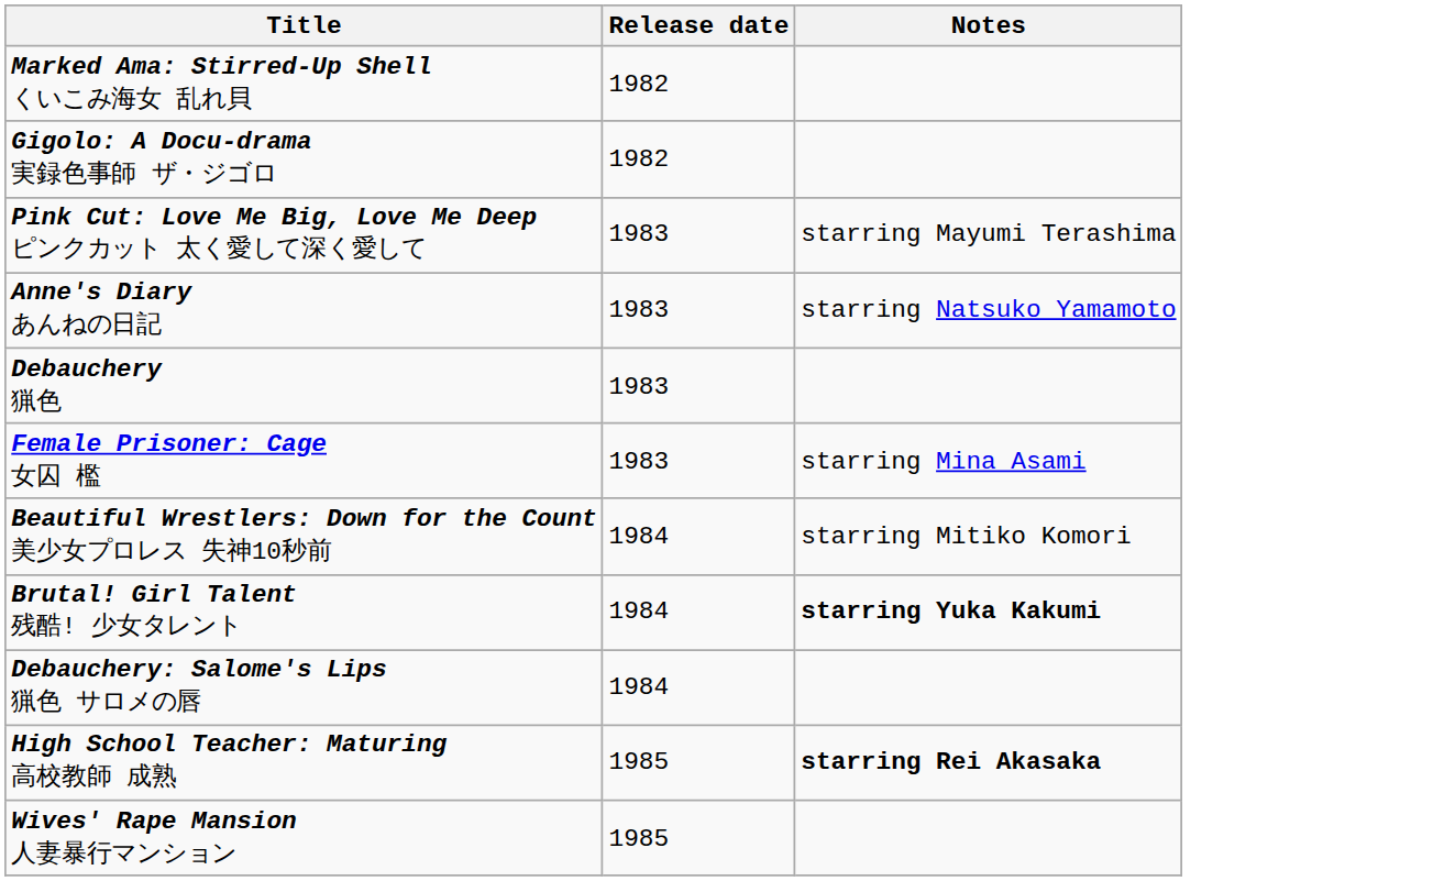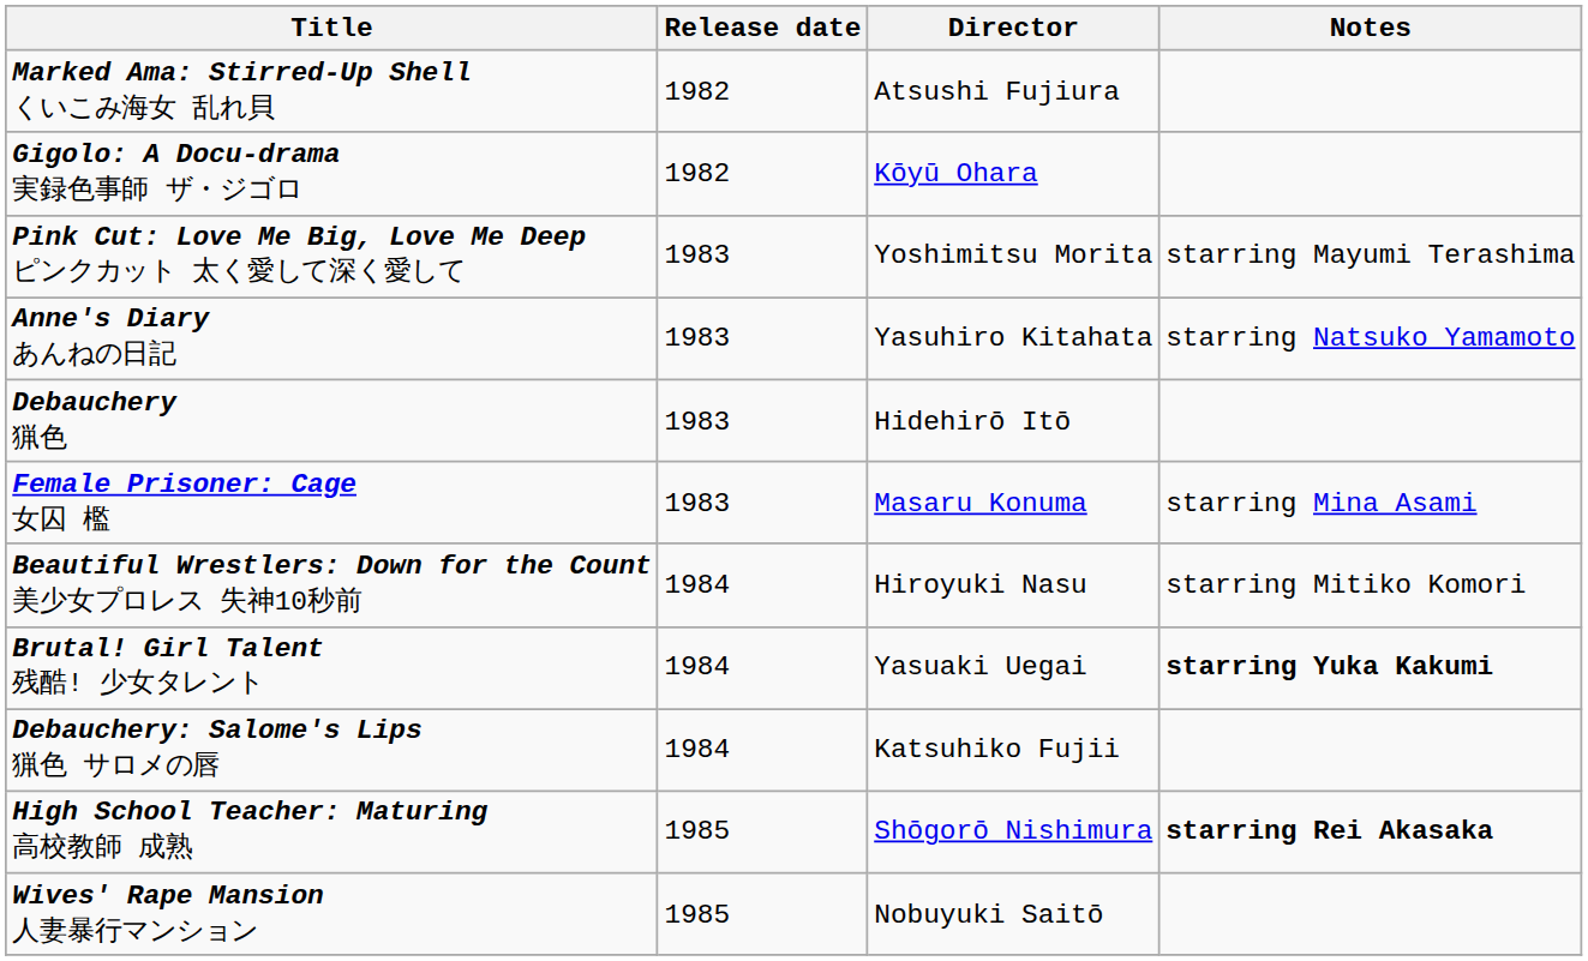+ column: Director | Atsushi Fujiura | Kōyū Ohara | Yoshimitsu Morita | Yasuhiro Kitahata | Hidehirō Itō | Masaru Konuma | Hiroyuki Nasu | Yasuaki Uegai | Katsuhiko Fujii | Shōgorō Nishimura | Nobuyuki Saitō
